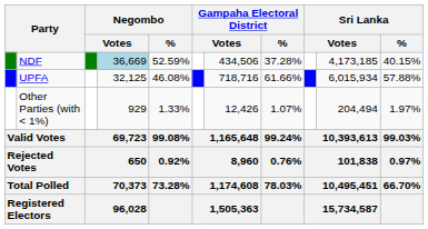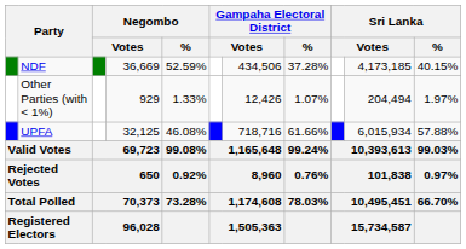NDF | column 4: lightblue background -> no background
rows swapped: UPFA <-> Other Parties (with < 1%)
